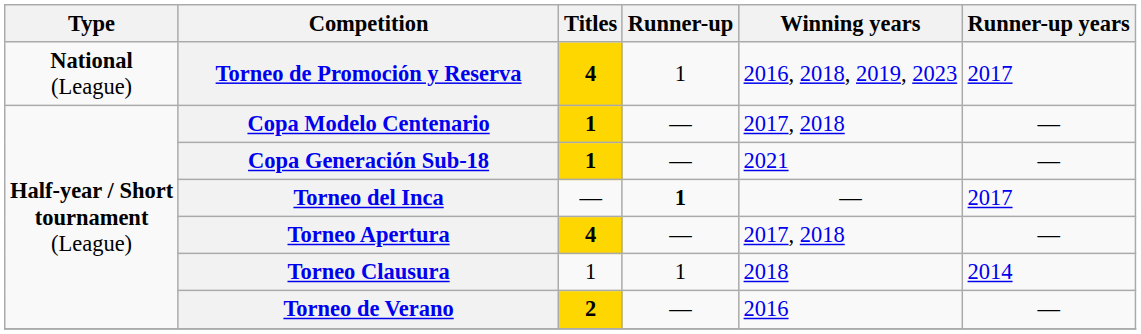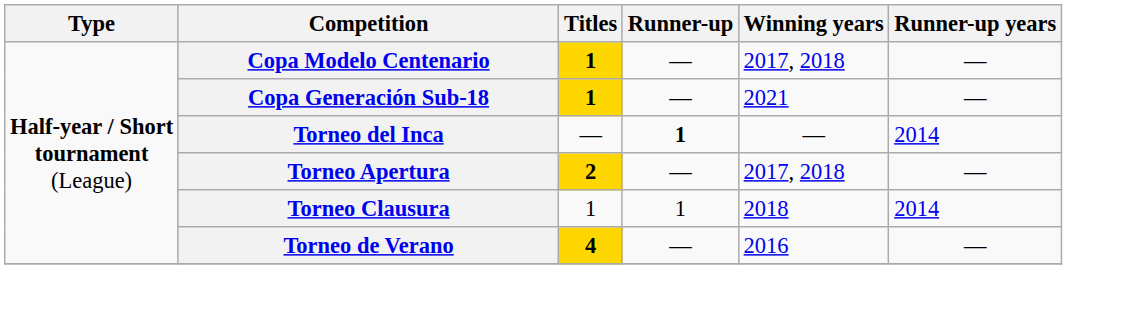- row: National (League) | Torneo de Promoción y Reserva | 4 | 1 | 2016, 2018, 2019, 2023 | 2017
Torneo del Inca | Runner-up years: 2017 -> 2014
Torneo Apertura | Titles: 4 -> 2
Torneo de Verano | Titles: 2 -> 4
